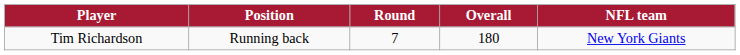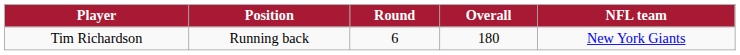Tim Richardson | Round: 7 -> 6
